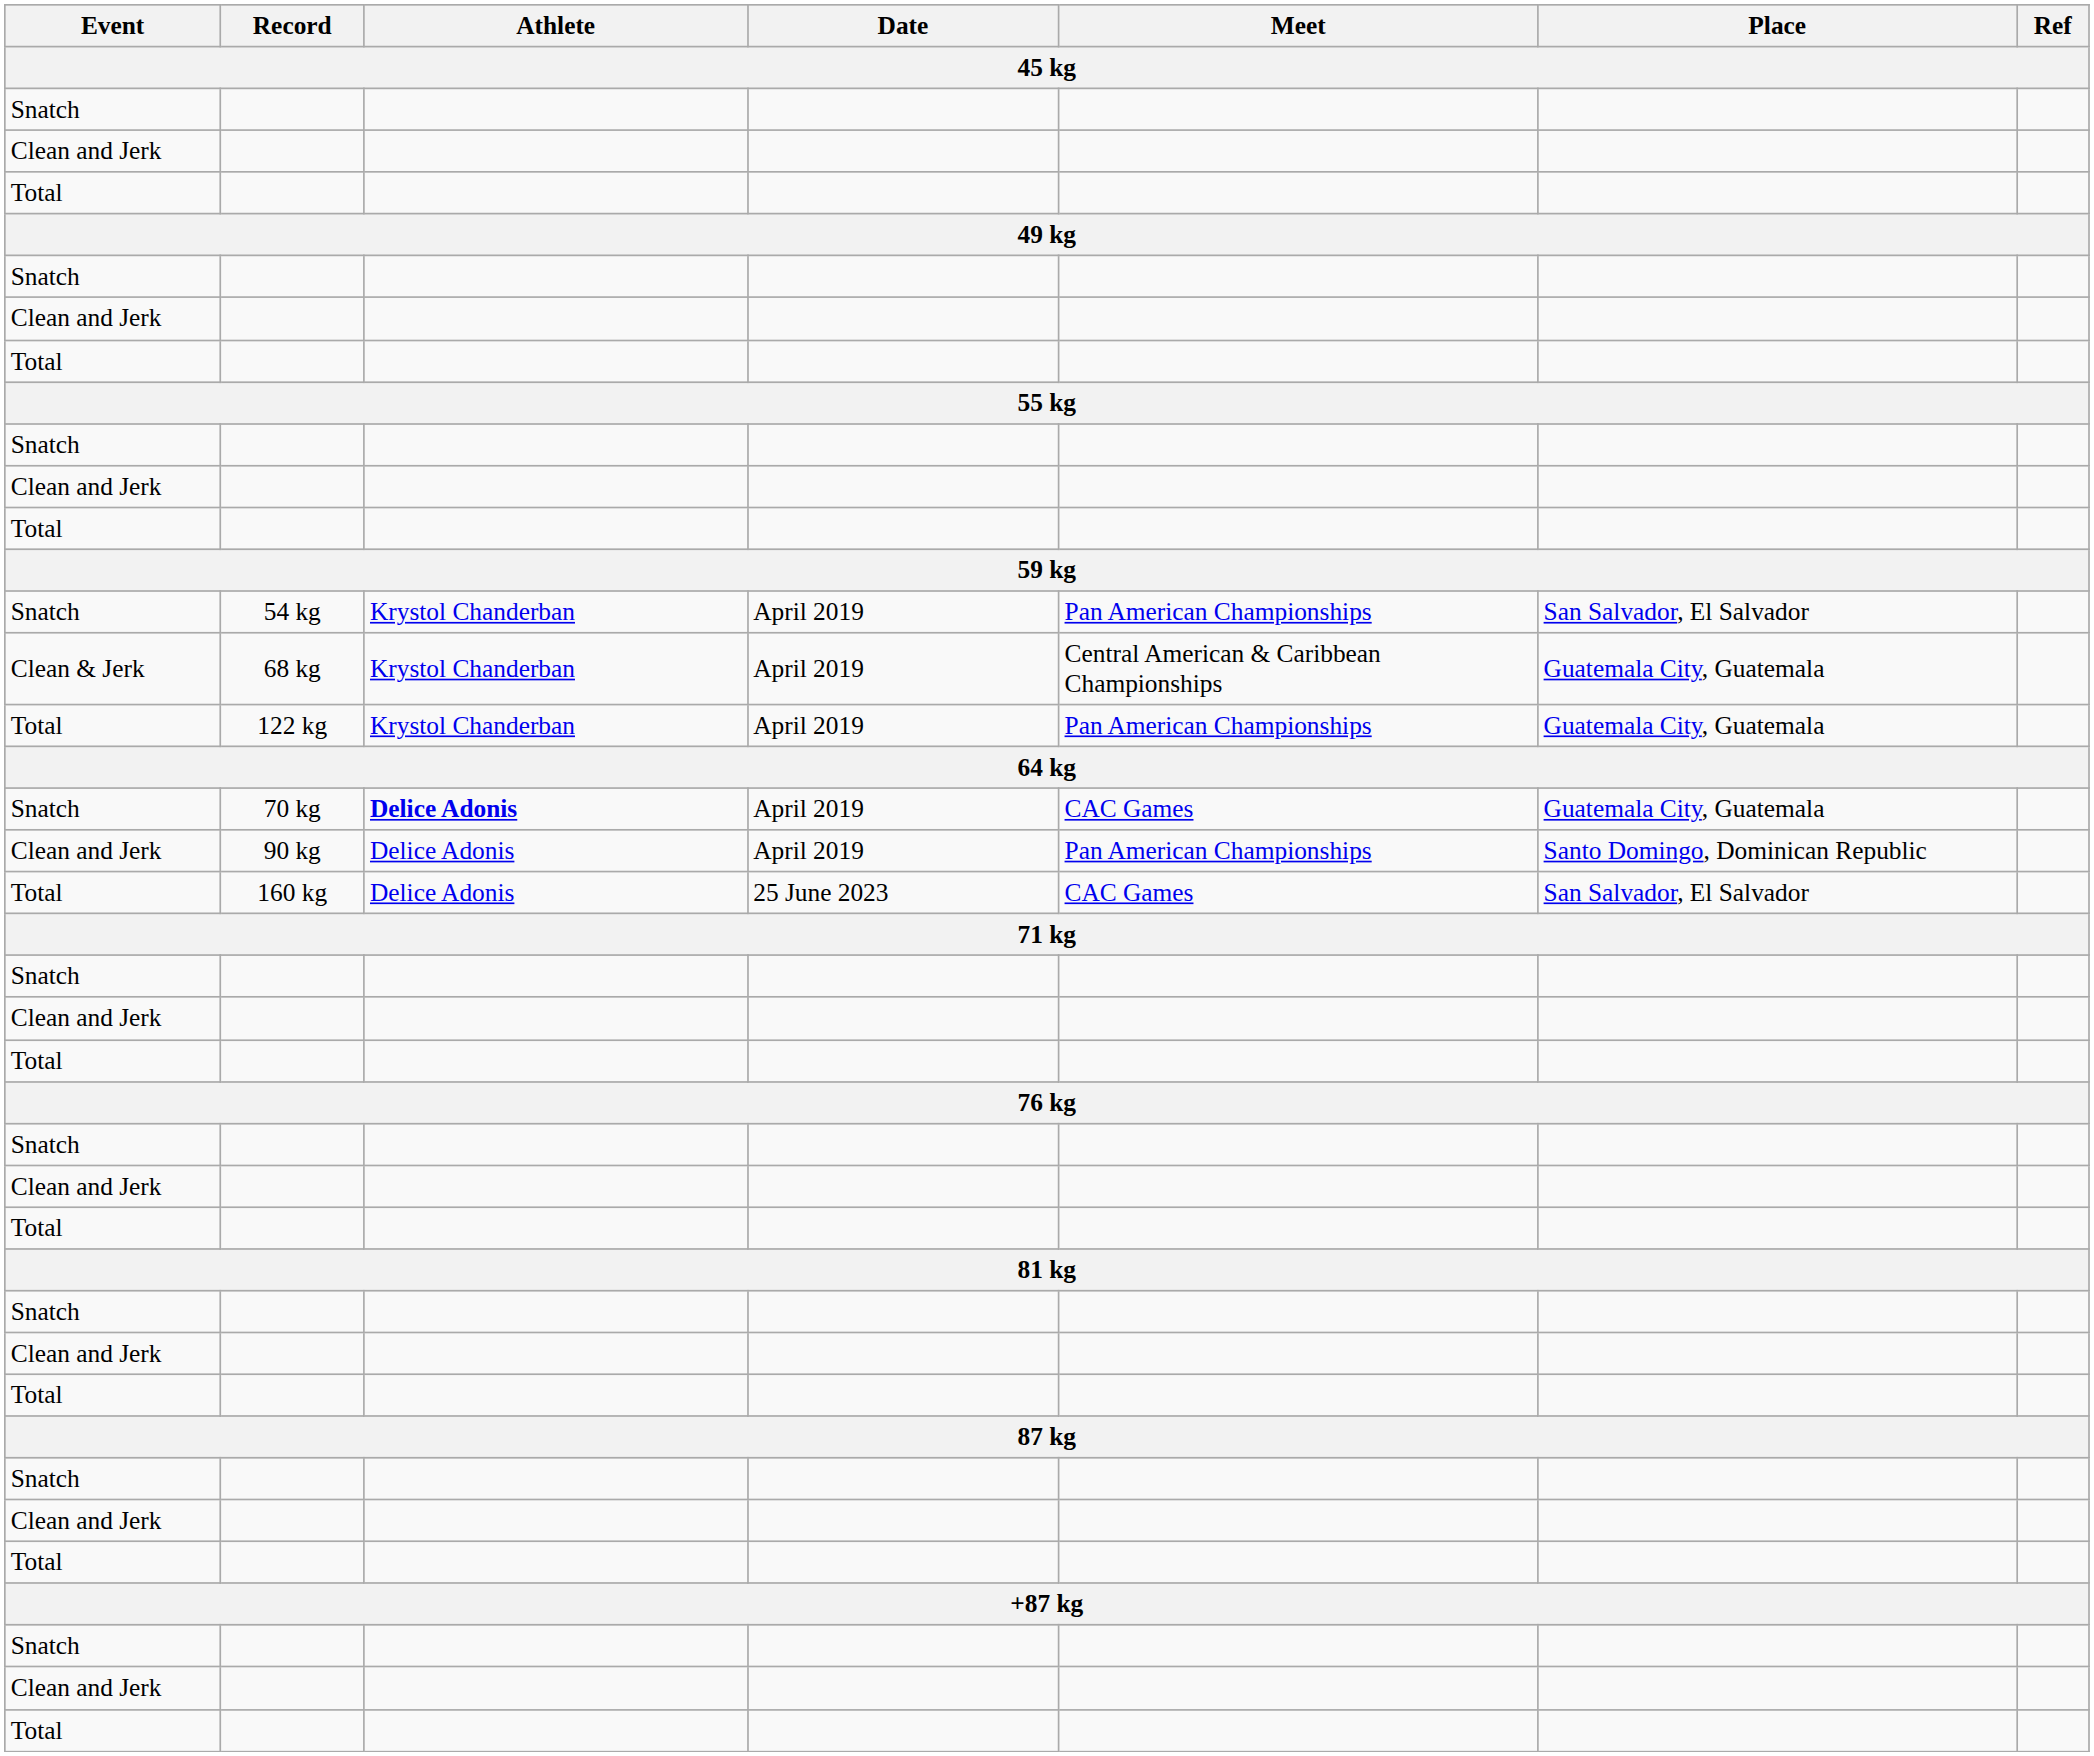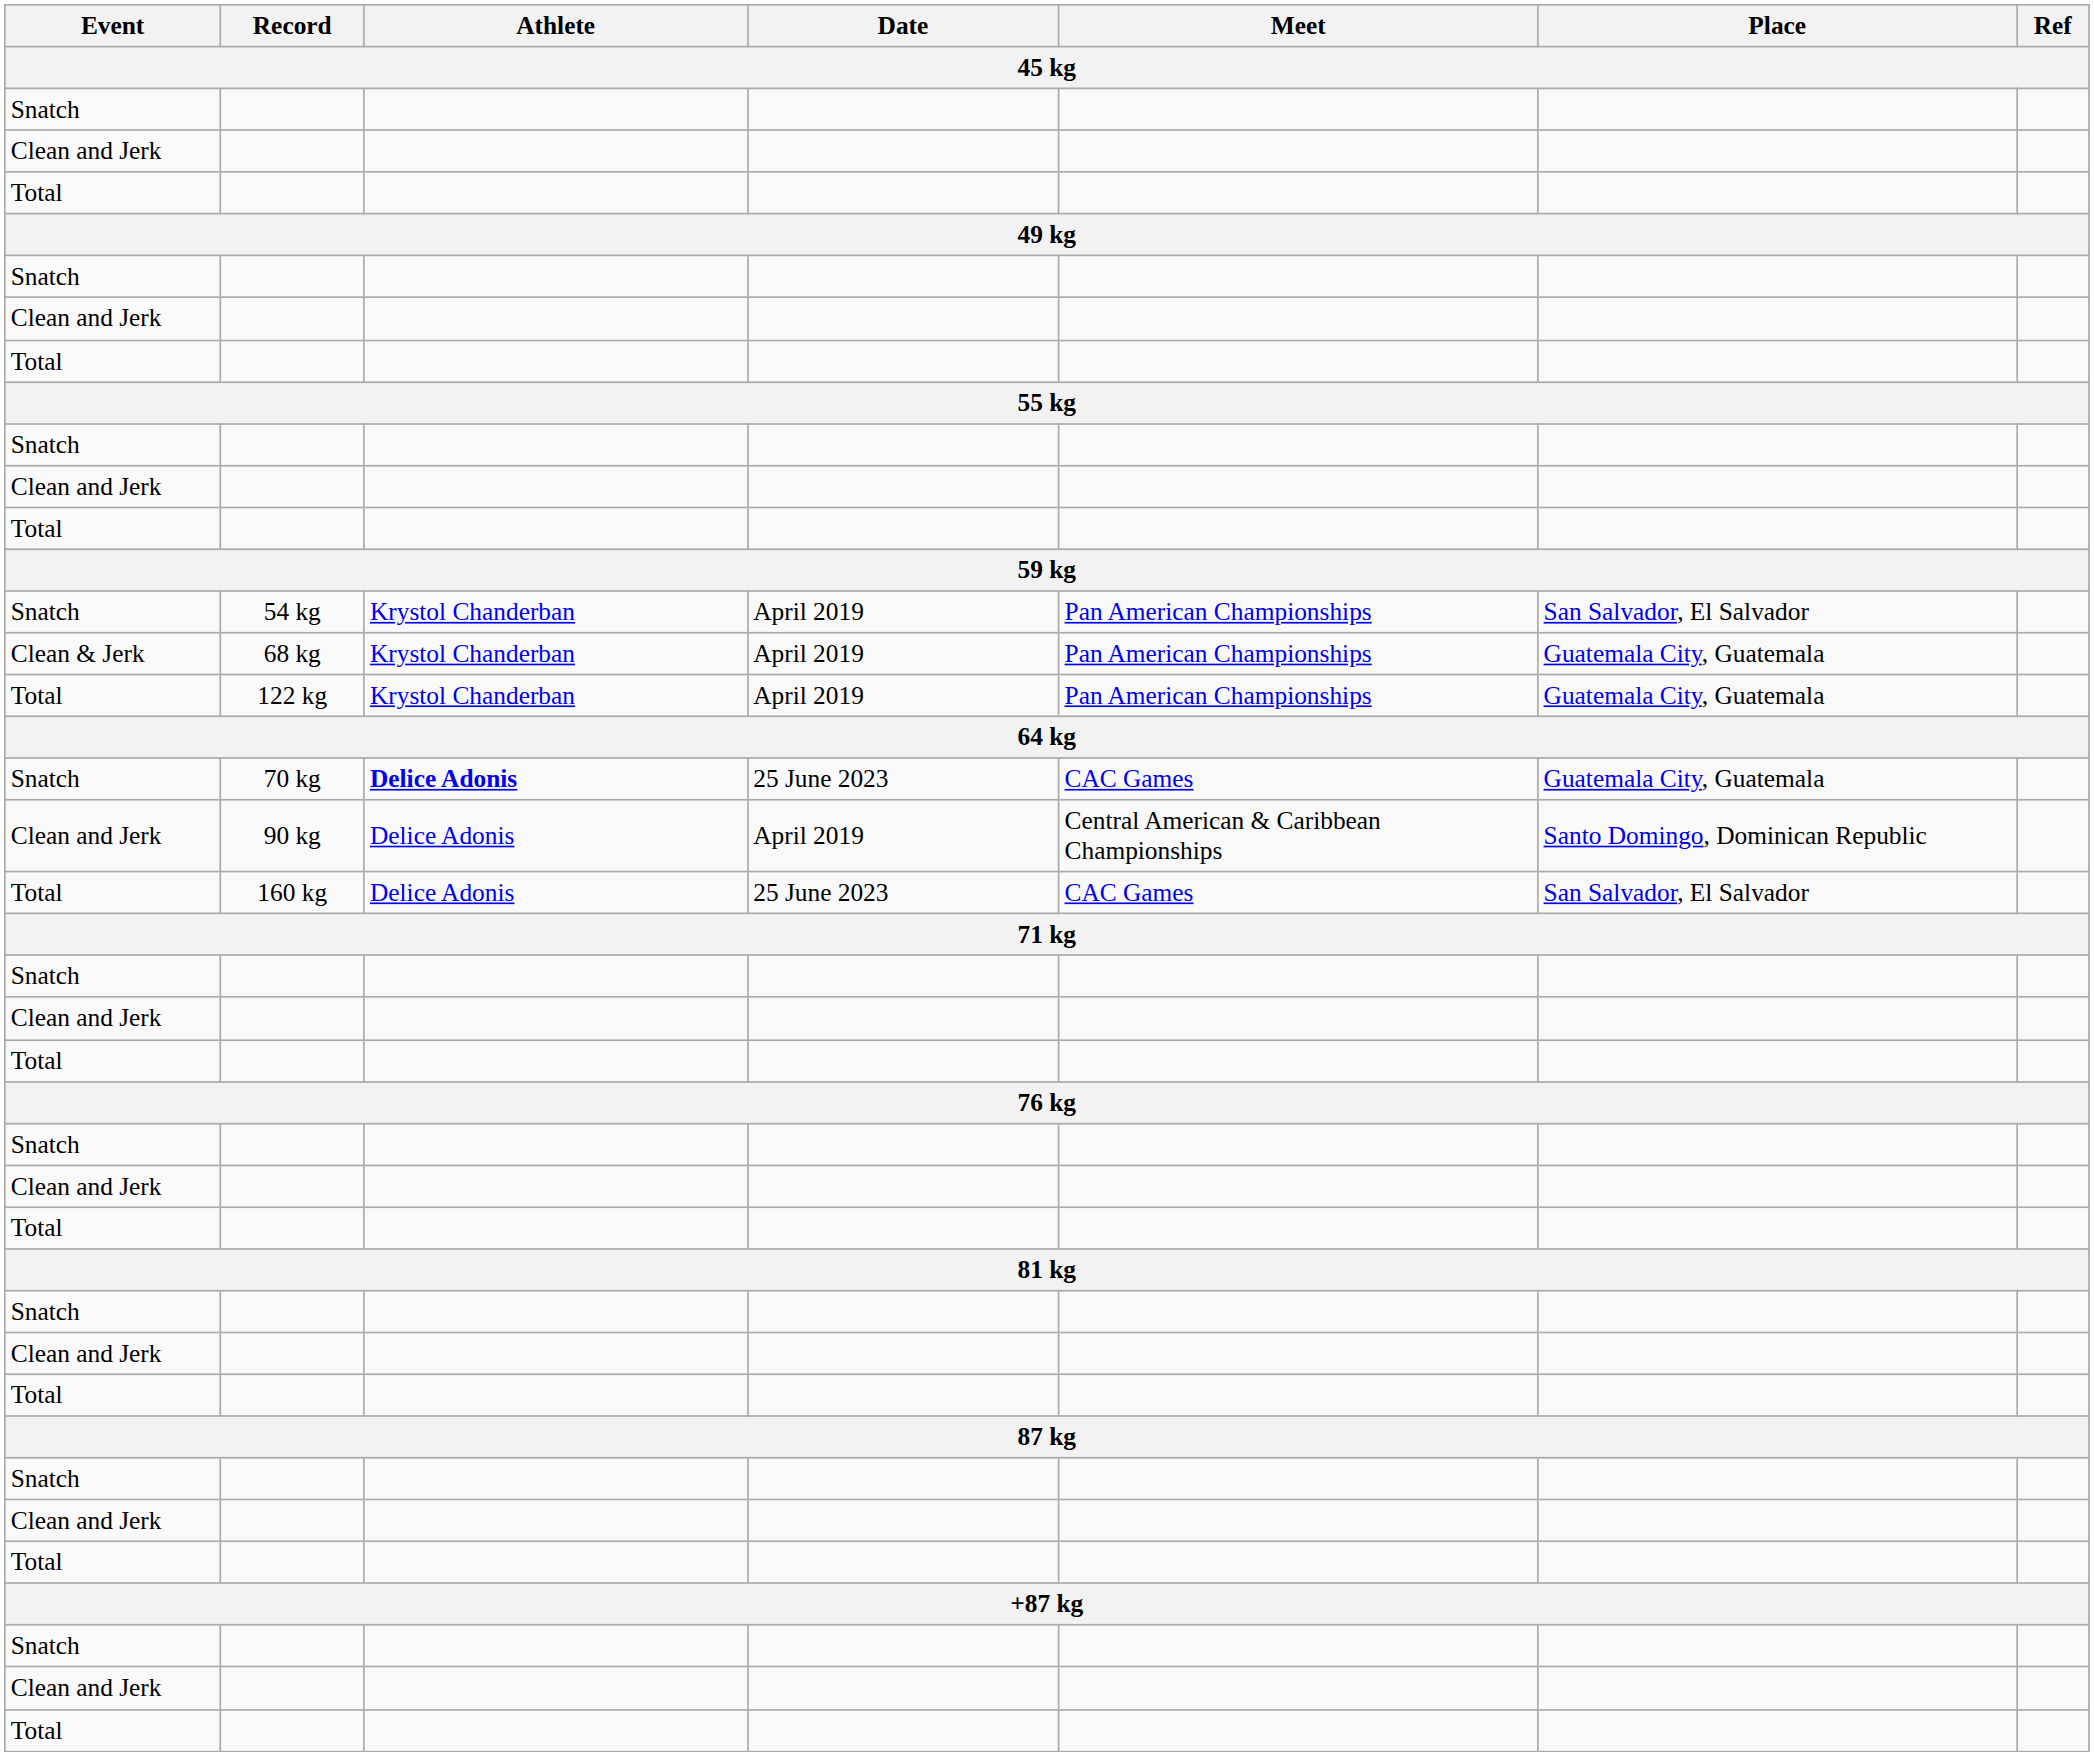68 kg | Meet: Central American & Caribbean Championships -> Pan American Championships
70 kg | Date: April 2019 -> 25 June 2023
90 kg | Meet: Pan American Championships -> Central American & Caribbean Championships
